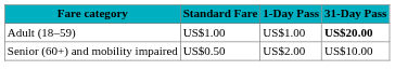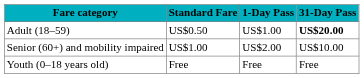Adult (18–59) | Standard Fare: US$1.00 -> US$0.50
Senior (60+) and mobility impaired | Standard Fare: US$0.50 -> US$1.00
+ row: Youth (0–18 years old) | Free | Free | Free
